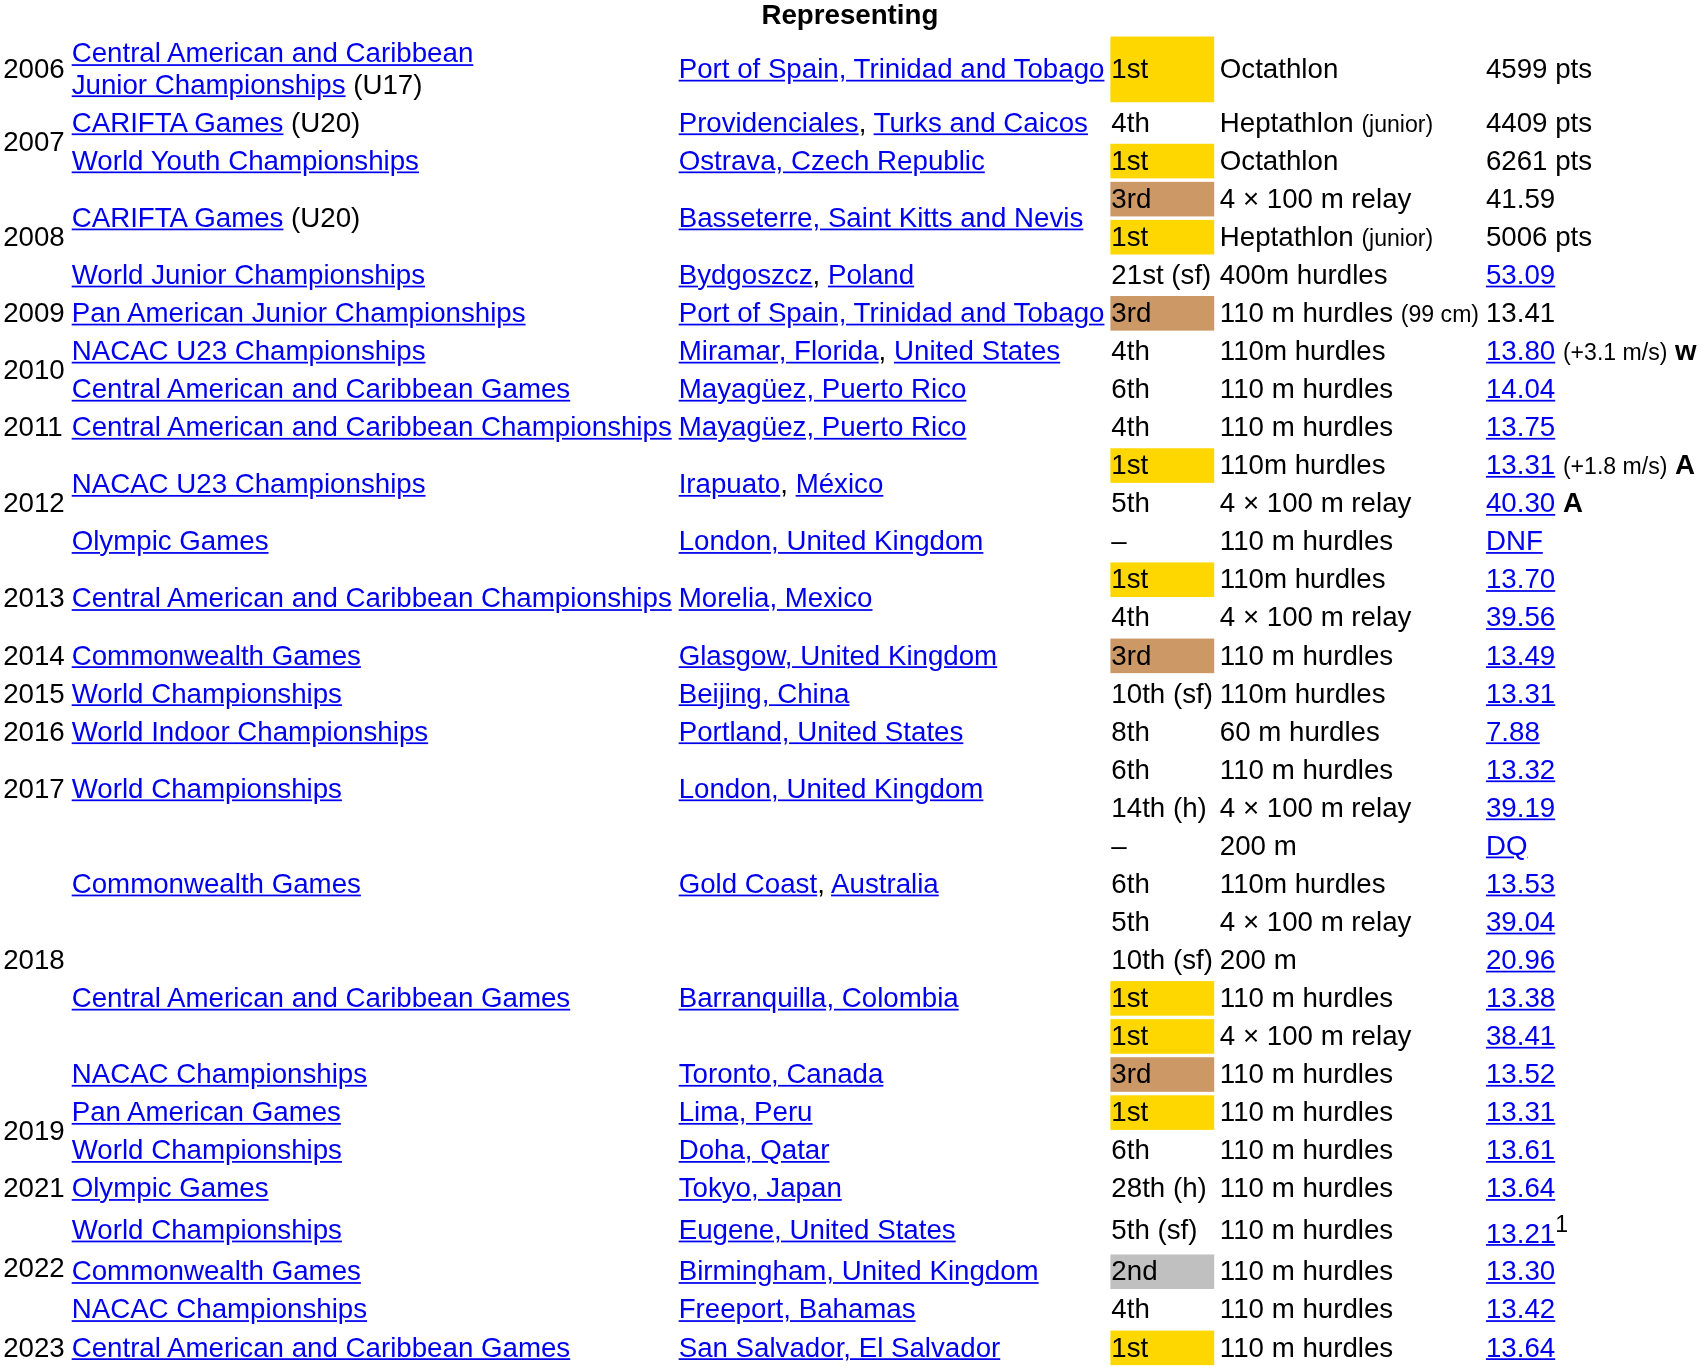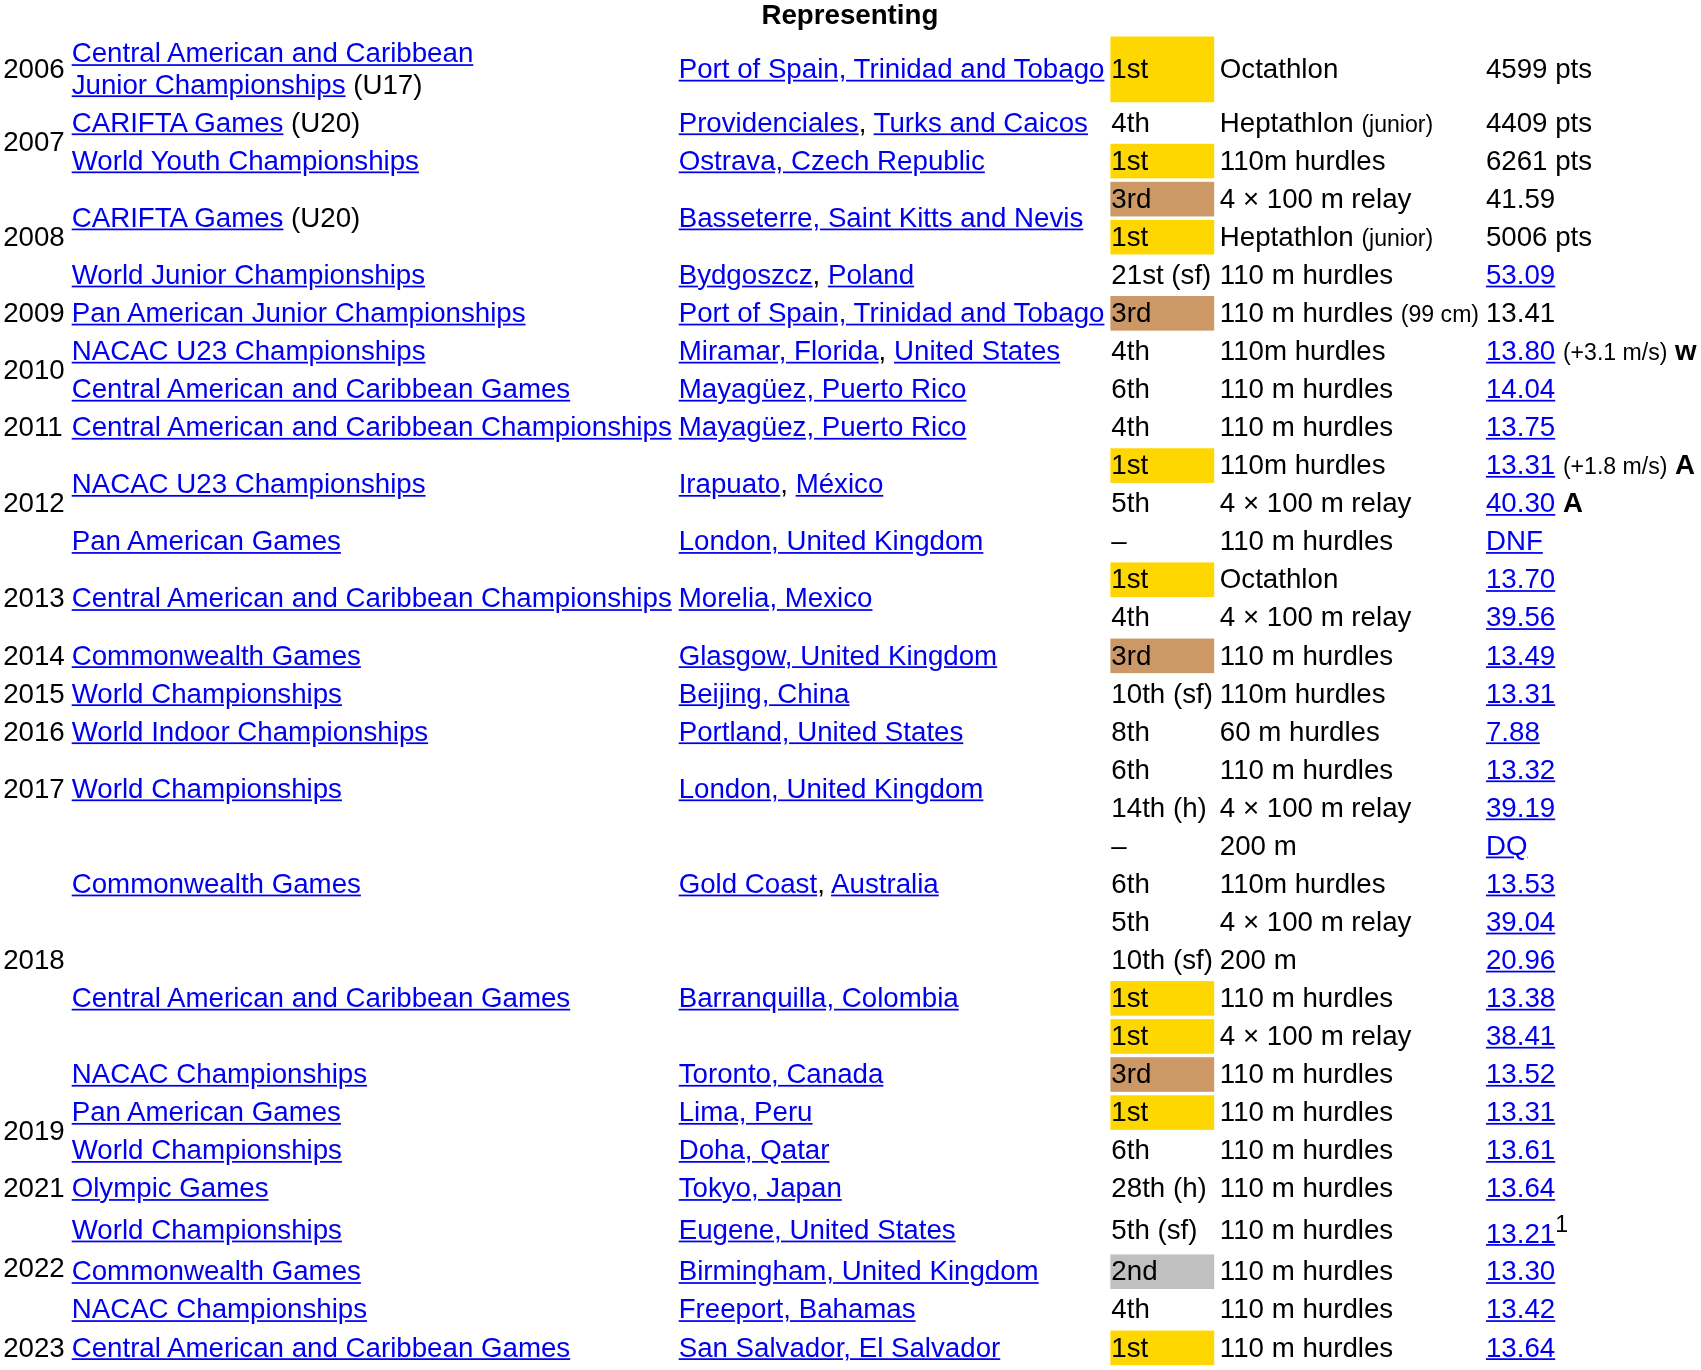Ostrava, Czech Republic | column 5: Octathlon -> 110m hurdles
Bydgoszcz, Poland | column 5: 400m hurdles -> 110 m hurdles
London, United Kingdom / – | column 2: Olympic Games -> Pan American Games
Morelia, Mexico / 1st | column 5: 110m hurdles -> Octathlon
